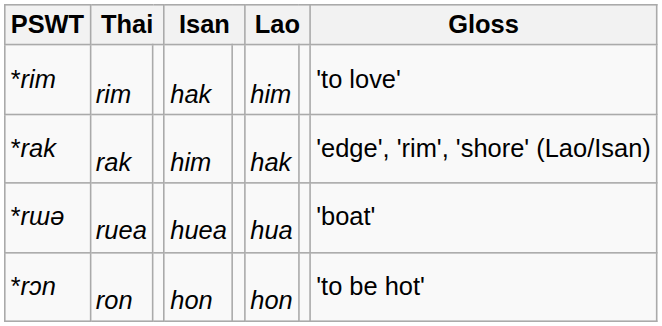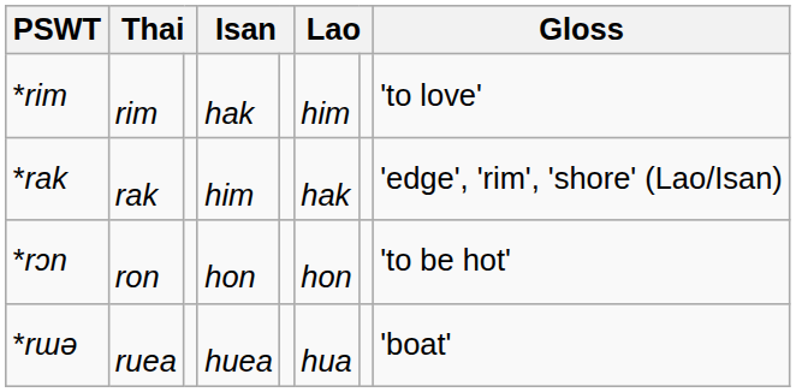rows swapped: *rɔn <-> *rɯə
